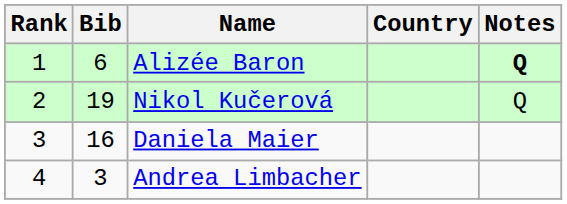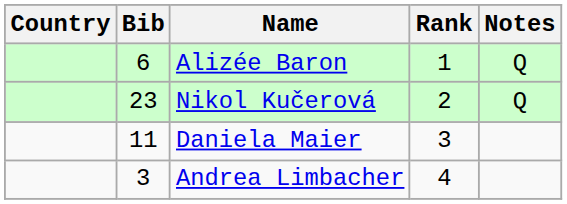columns swapped: Rank <-> Country
Alizée Baron | Notes: bold -> normal
Nikol Kučerová | Bib: 19 -> 23
Daniela Maier | Bib: 16 -> 11
